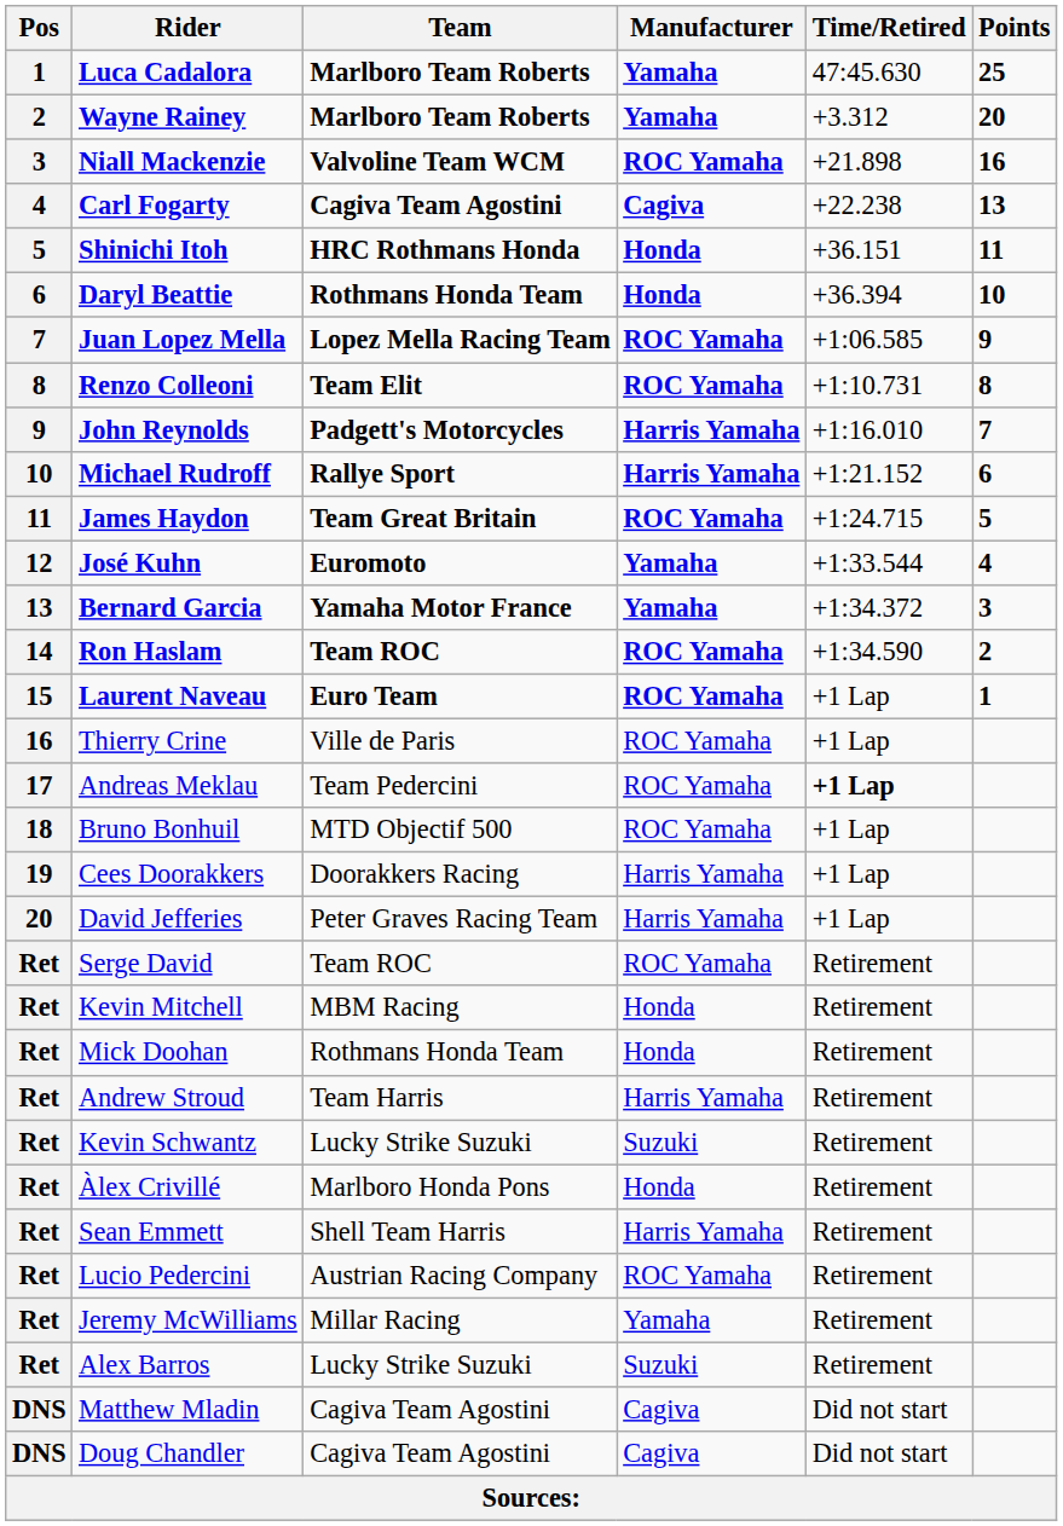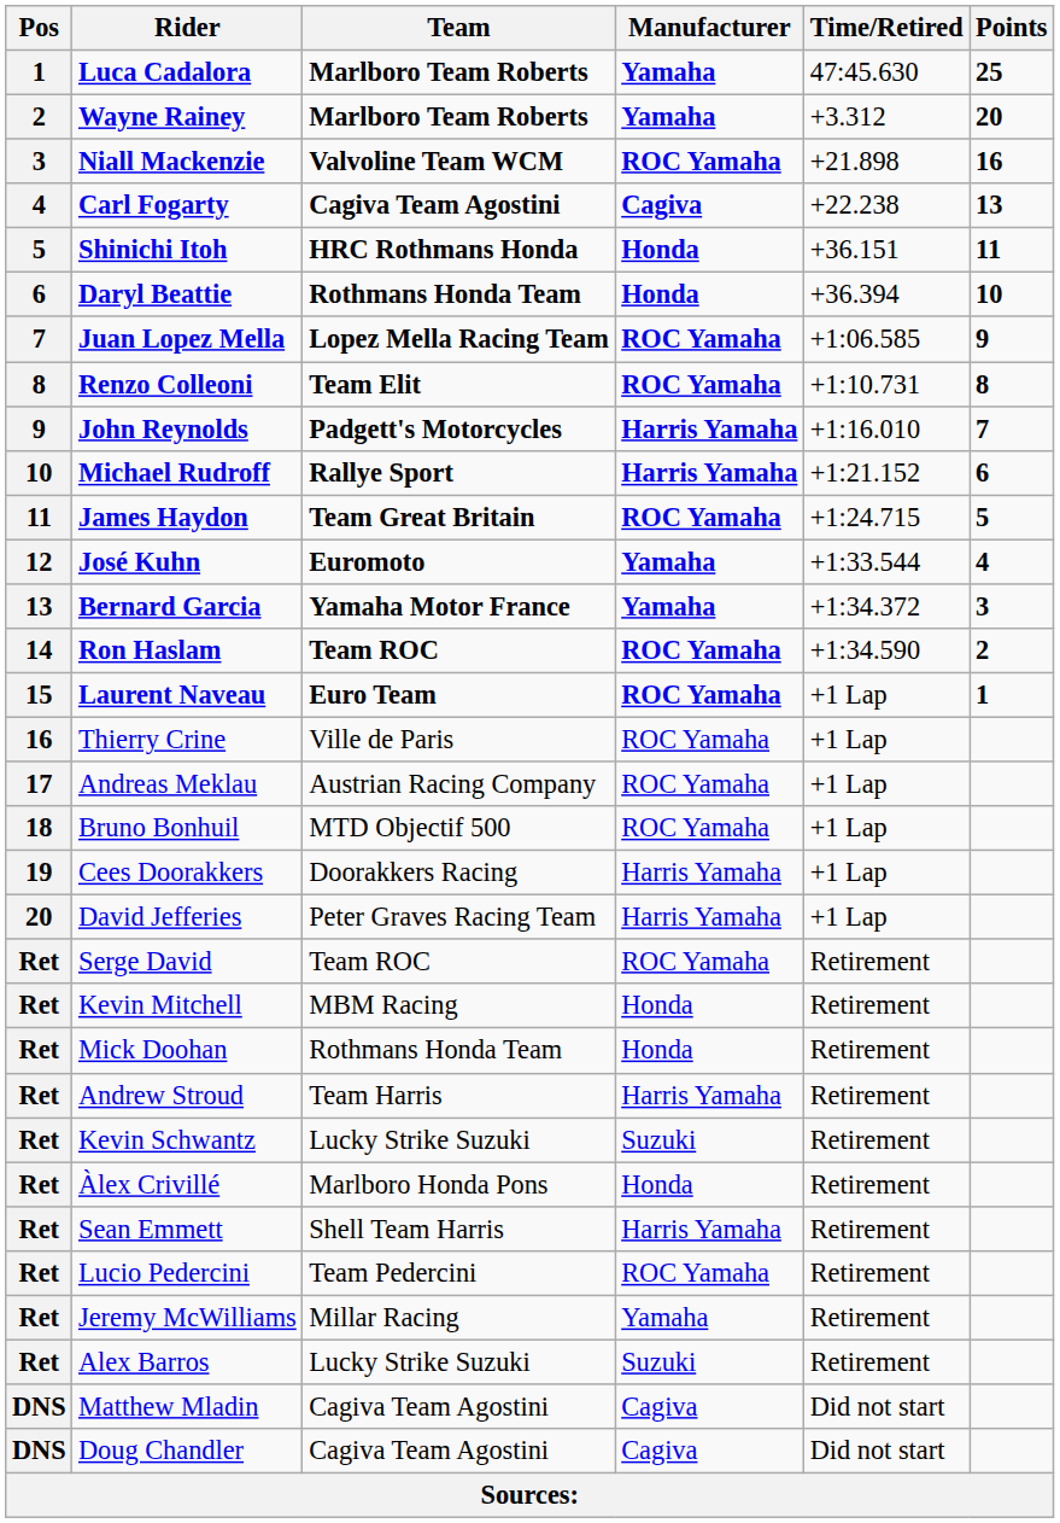Andreas Meklau | Team: Team Pedercini -> Austrian Racing Company
Andreas Meklau | Time/Retired: bold -> normal
Lucio Pedercini | Team: Austrian Racing Company -> Team Pedercini
